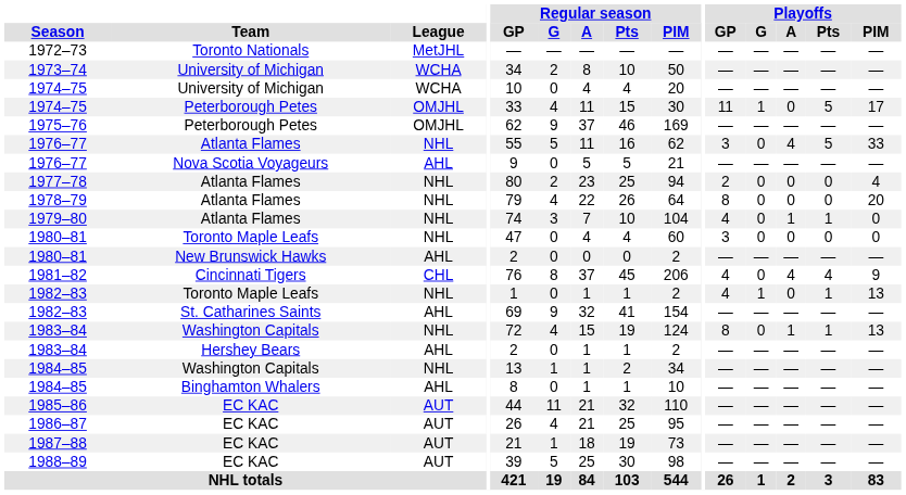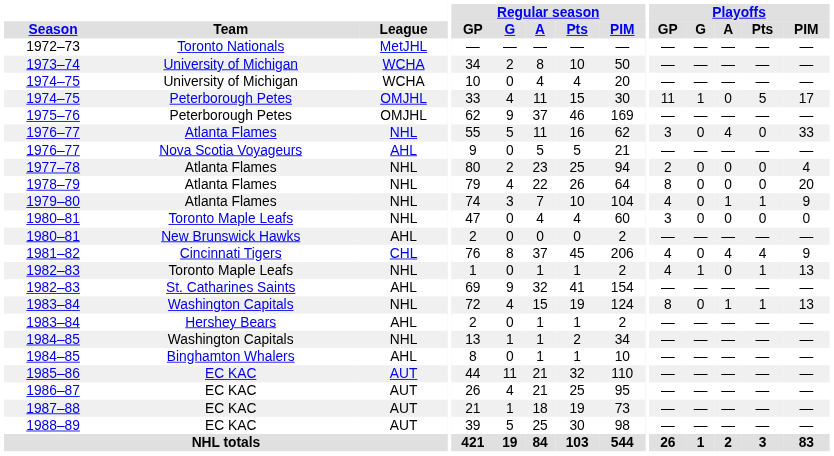1976–77 / Atlanta Flames | Playoffs / Pts: 5 -> 0
1979–80 | Playoffs / PIM: 0 -> 9
